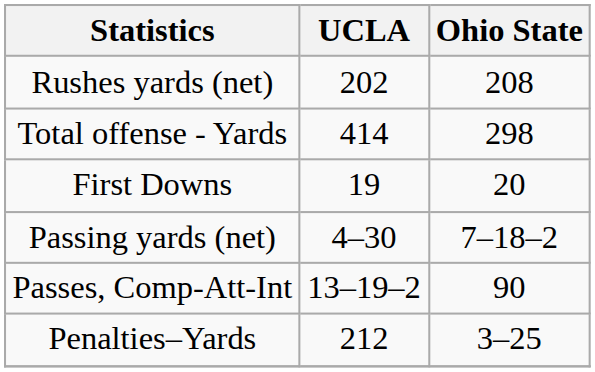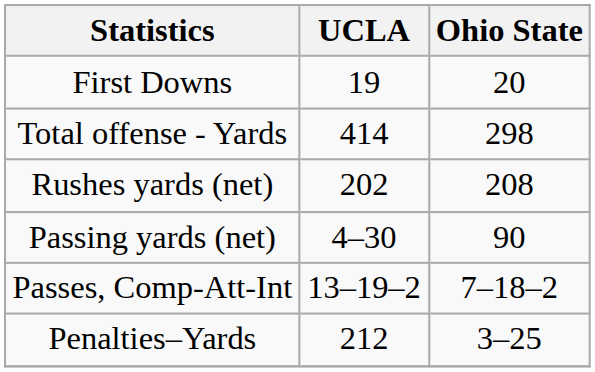rows swapped: First Downs <-> Rushes yards (net)
Passing yards (net) | Ohio State: 7–18–2 -> 90
Passes, Comp-Att-Int | Ohio State: 90 -> 7–18–2
